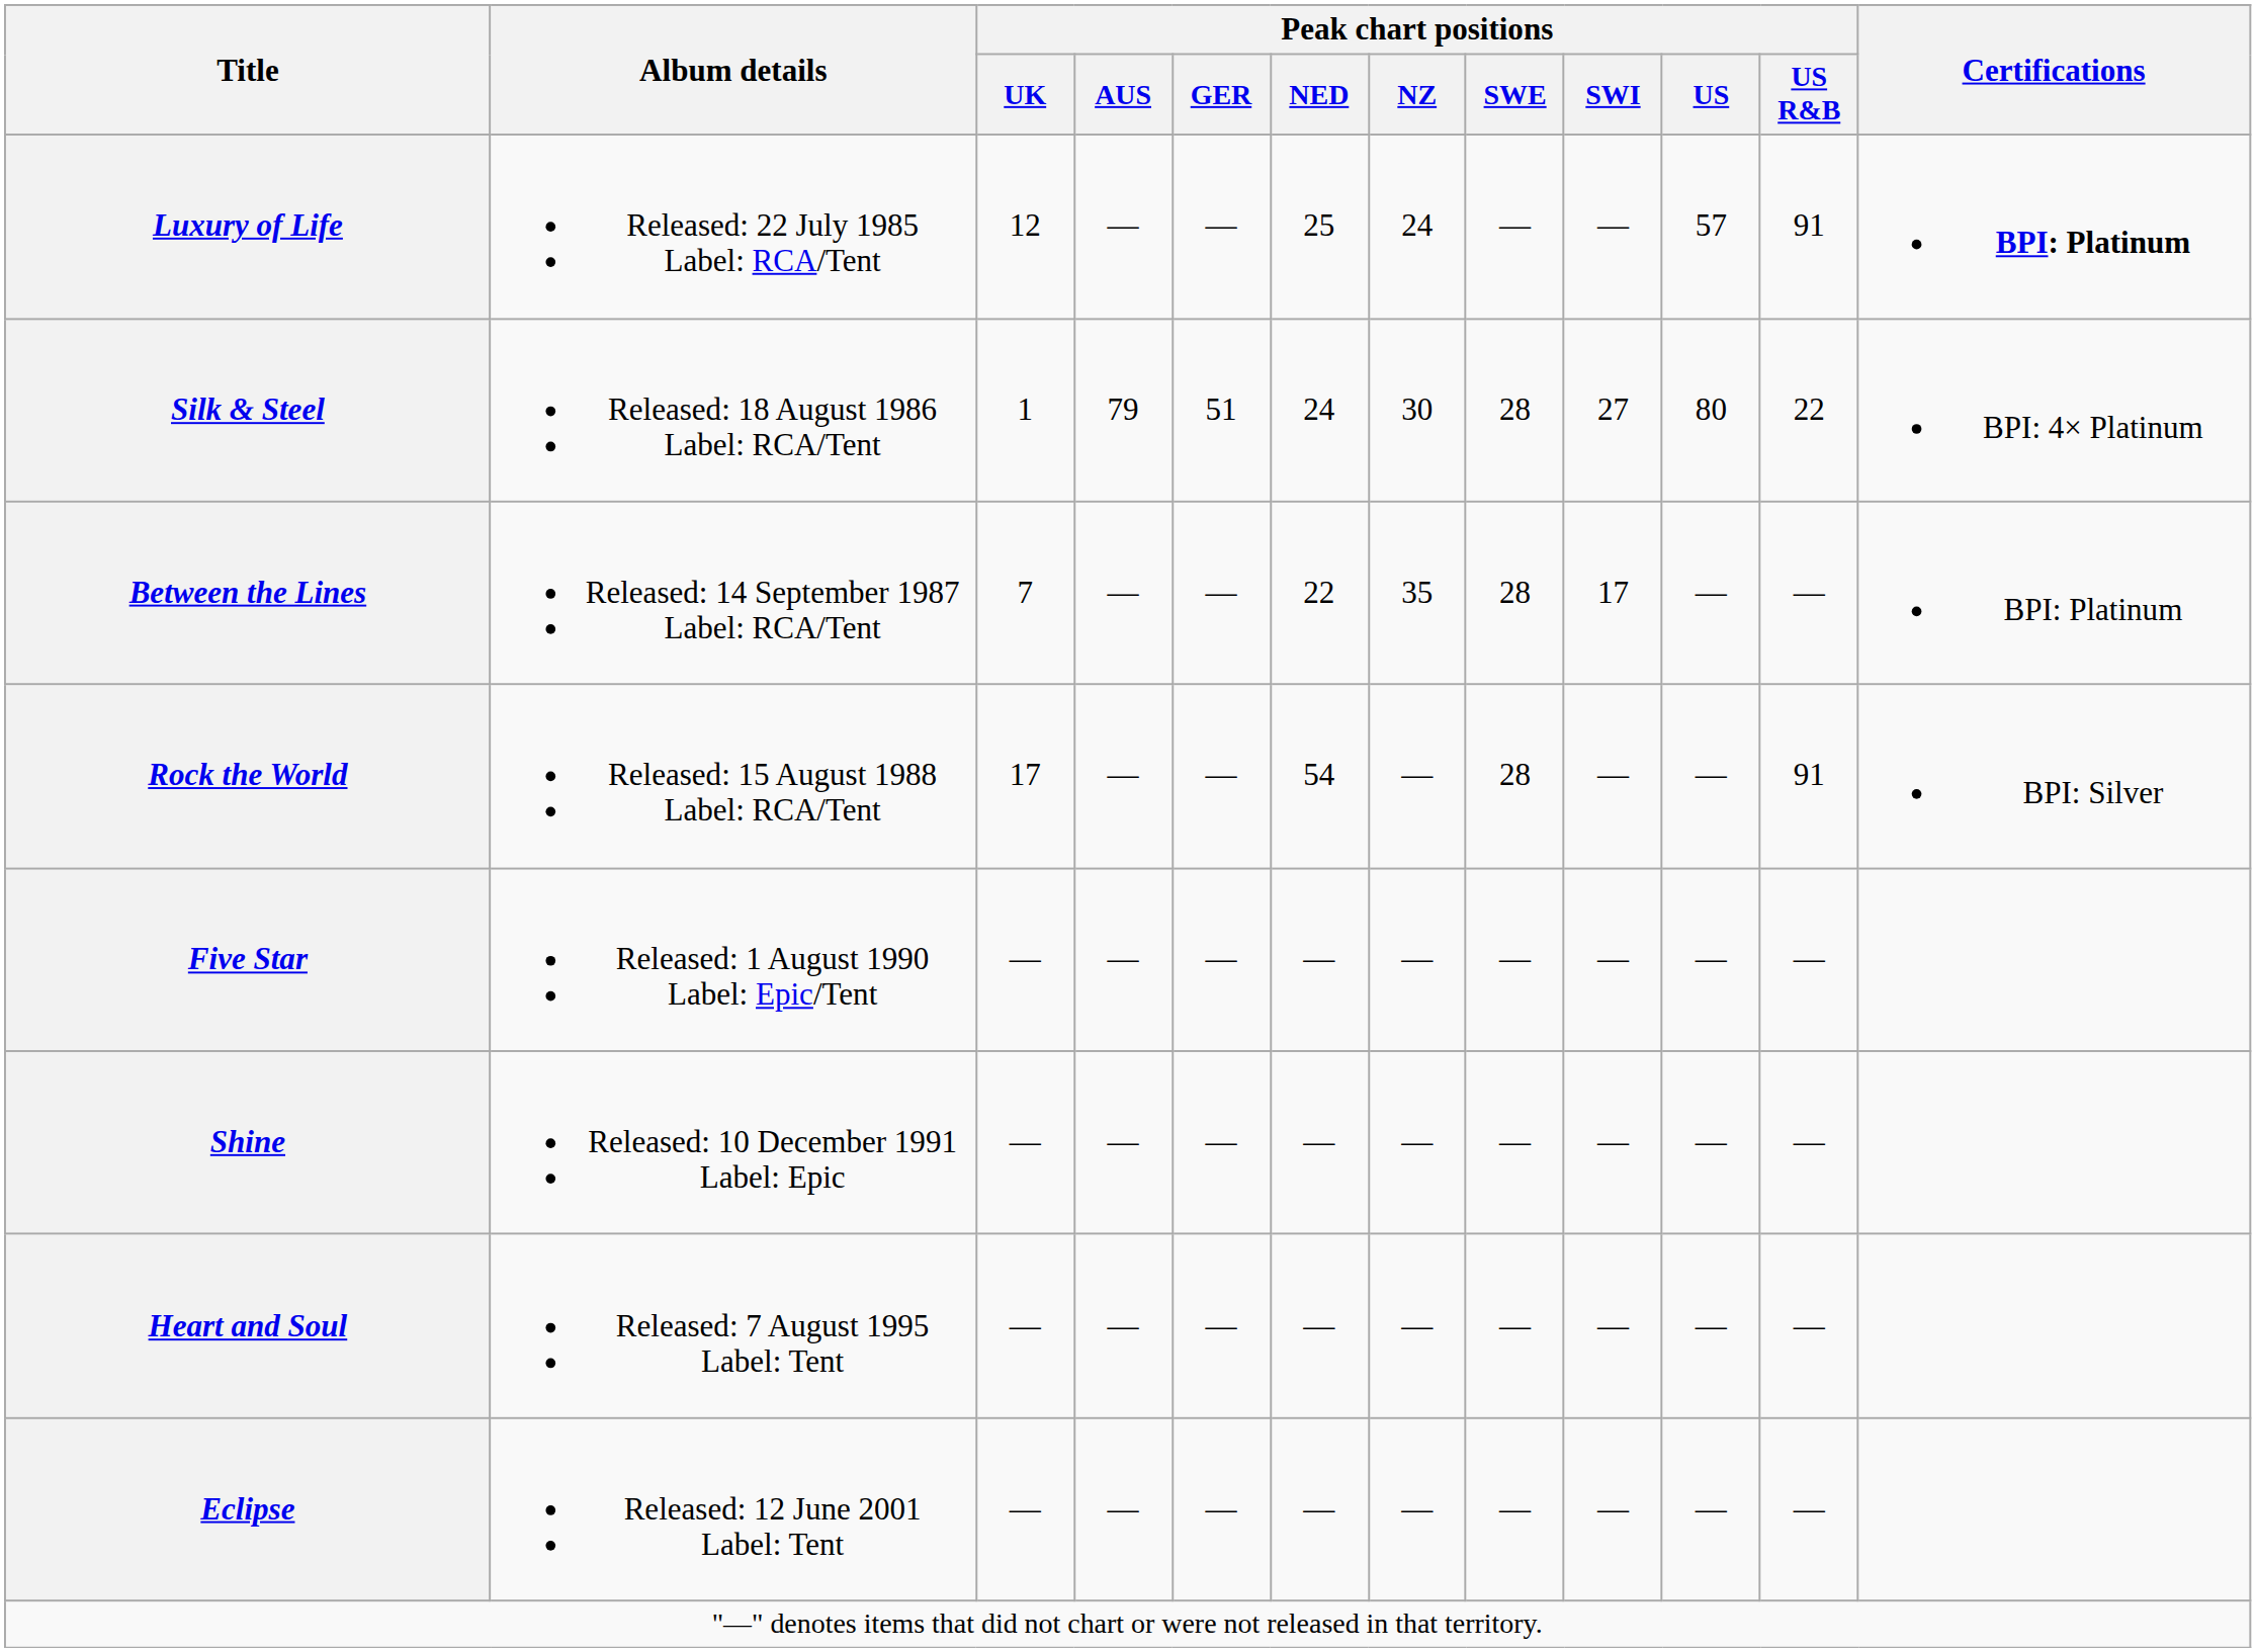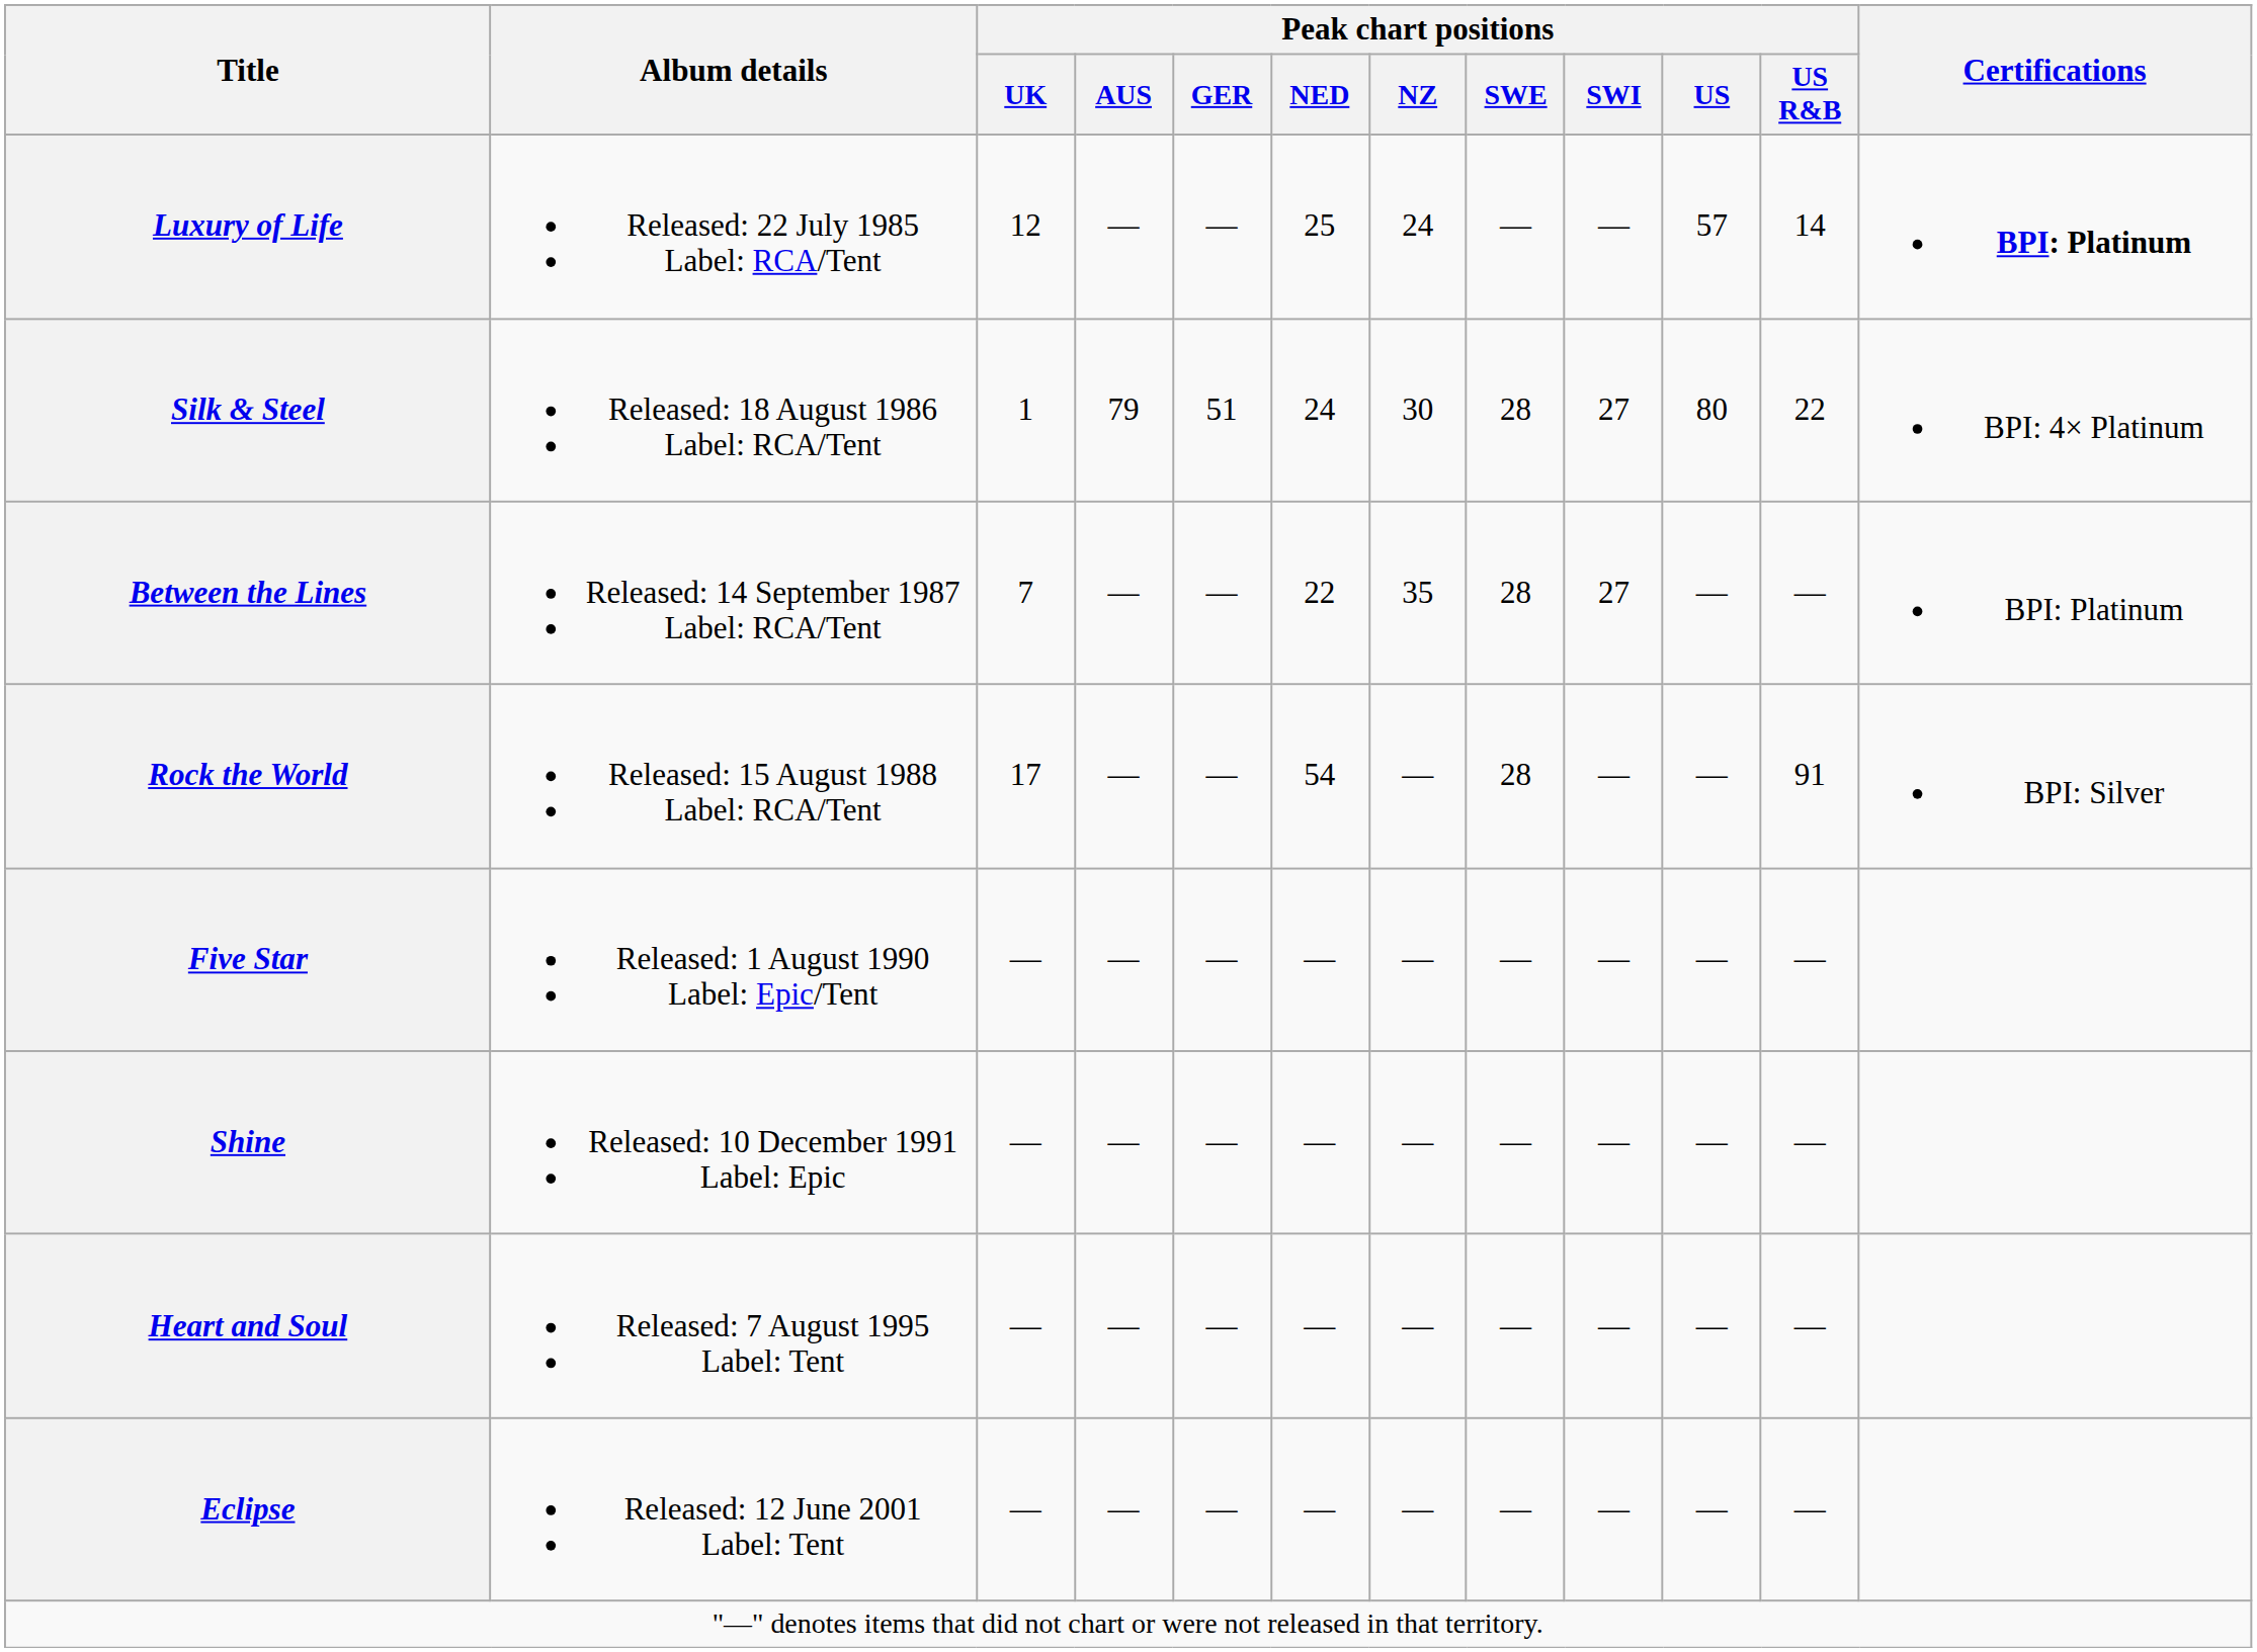Luxury of Life | Peak chart positions / US R&B: 91 -> 14
Between the Lines | Peak chart positions / SWI: 17 -> 27
